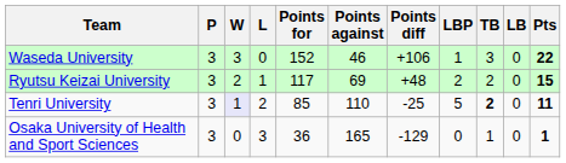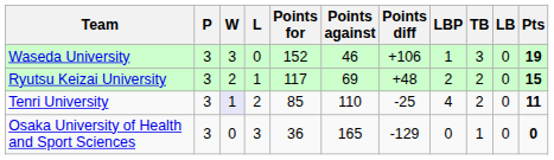Waseda University | Pts: 22 -> 19
Tenri University | LBP: 5 -> 4
Tenri University | TB: bold -> normal
Osaka University of Health and Sport Sciences | Pts: 1 -> 0
